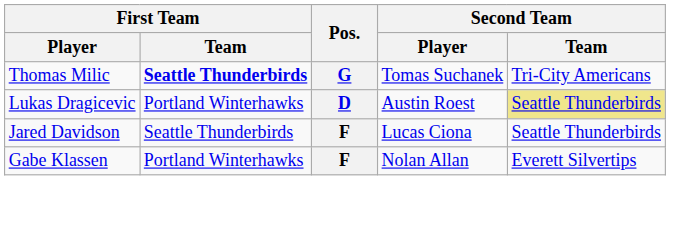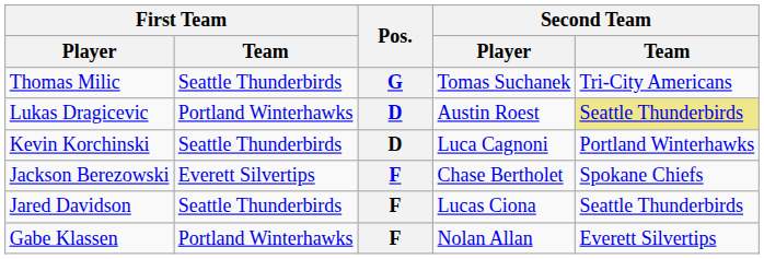Thomas Milic | First Team / Team: bold -> normal
+ row: Kevin Korchinski | Seattle Thunderbirds | D | Luca Cagnoni | Portland Winterhawks
+ row: Jackson Berezowski | Everett Silvertips | F | Chase Bertholet | Spokane Chiefs
